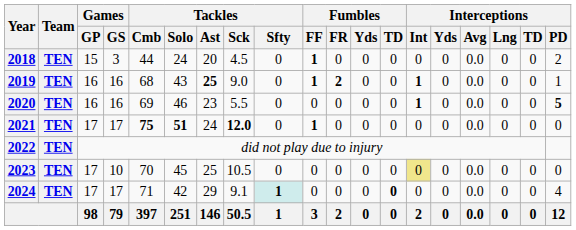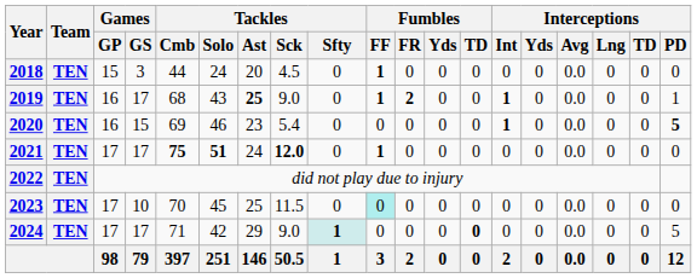2018 | Interceptions / PD: 2 -> 0
2019 | Games / GS: 16 -> 17
2020 | Games / GS: 16 -> 15
2020 | Tackles / Sck: 5.5 -> 5.4
2023 | Tackles / Sck: 10.5 -> 11.5
2023 | Fumbles / FF: no background -> paleturquoise background
2023 | Interceptions / Int: khaki background -> no background
2024 | Tackles / Sck: 9.1 -> 9.0
2024 | Interceptions / PD: 4 -> 5
